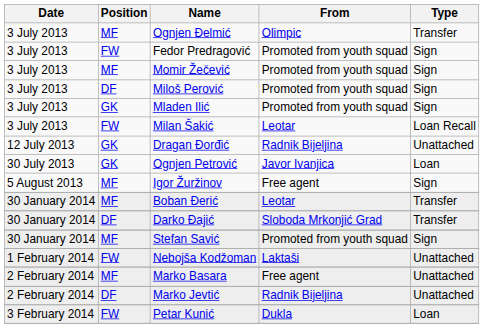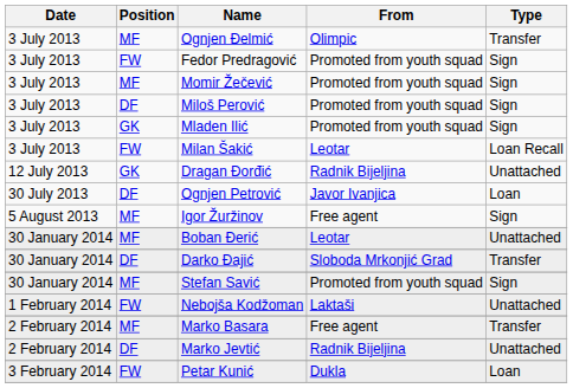Ognjen Petrović | Position: GK -> DF
Boban Đerić | Type: Transfer -> Unattached
Marko Basara | Type: Unattached -> Transfer
